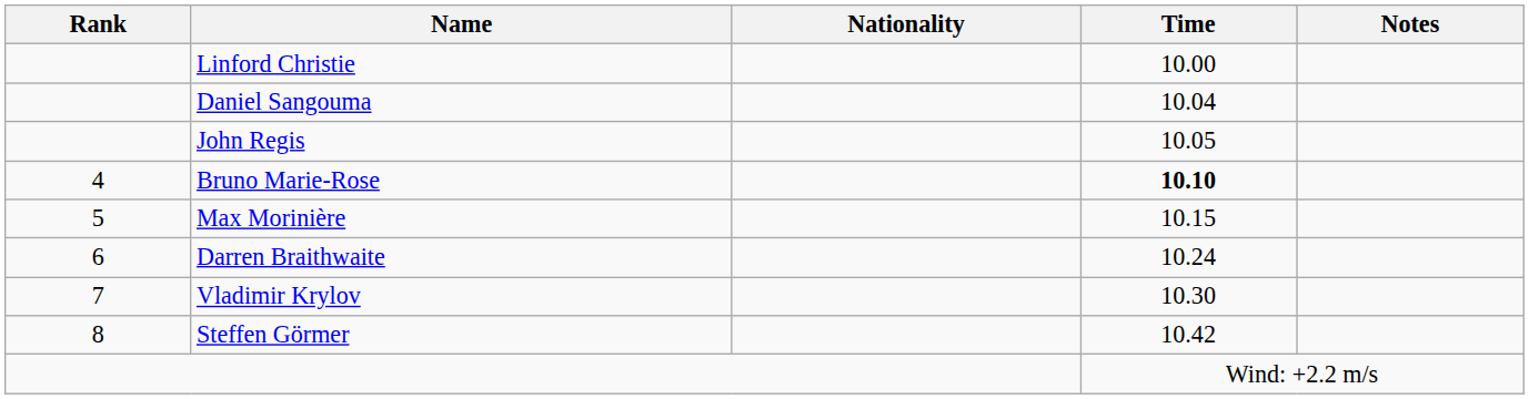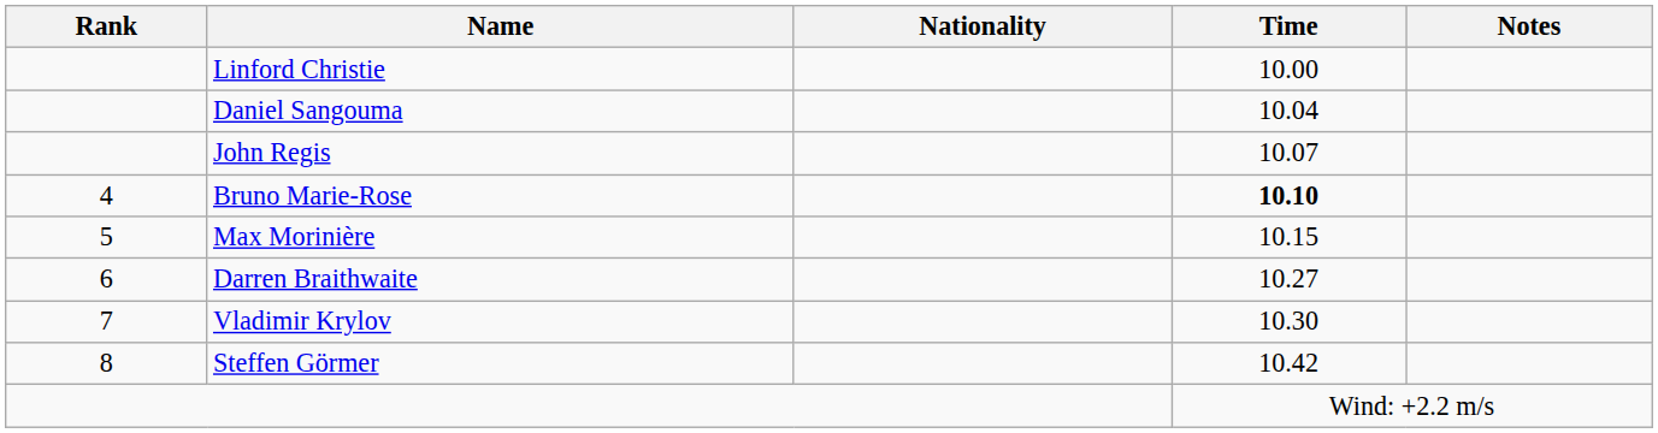John Regis | Time: 10.05 -> 10.07
Darren Braithwaite | Time: 10.24 -> 10.27
